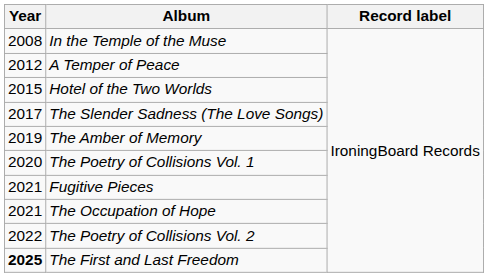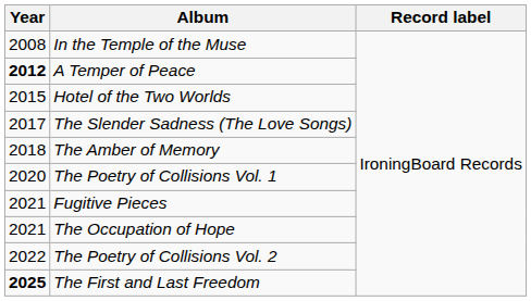A Temper of Peace | Year: normal -> bold
The Amber of Memory | Year: 2019 -> 2018
